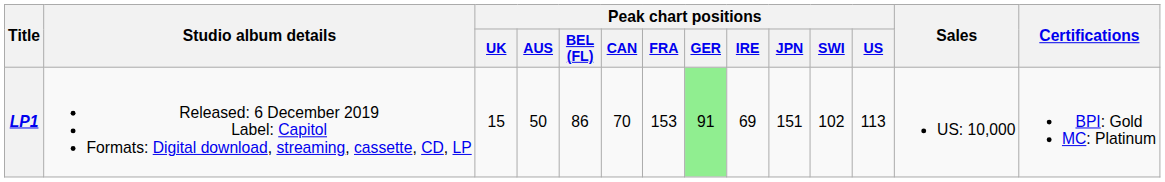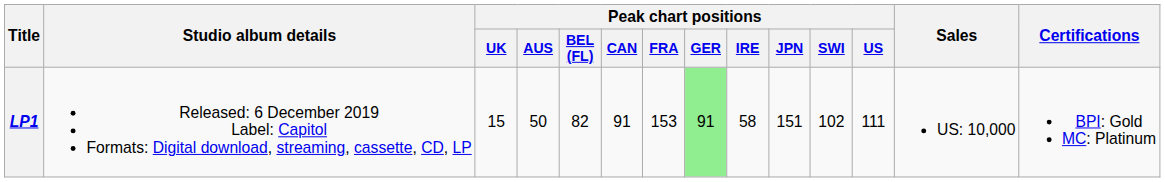LP1 | Peak chart positions / BEL (FL): 86 -> 82
LP1 | Peak chart positions / CAN: 70 -> 91
LP1 | Peak chart positions / IRE: 69 -> 58
LP1 | Peak chart positions / US: 113 -> 111
